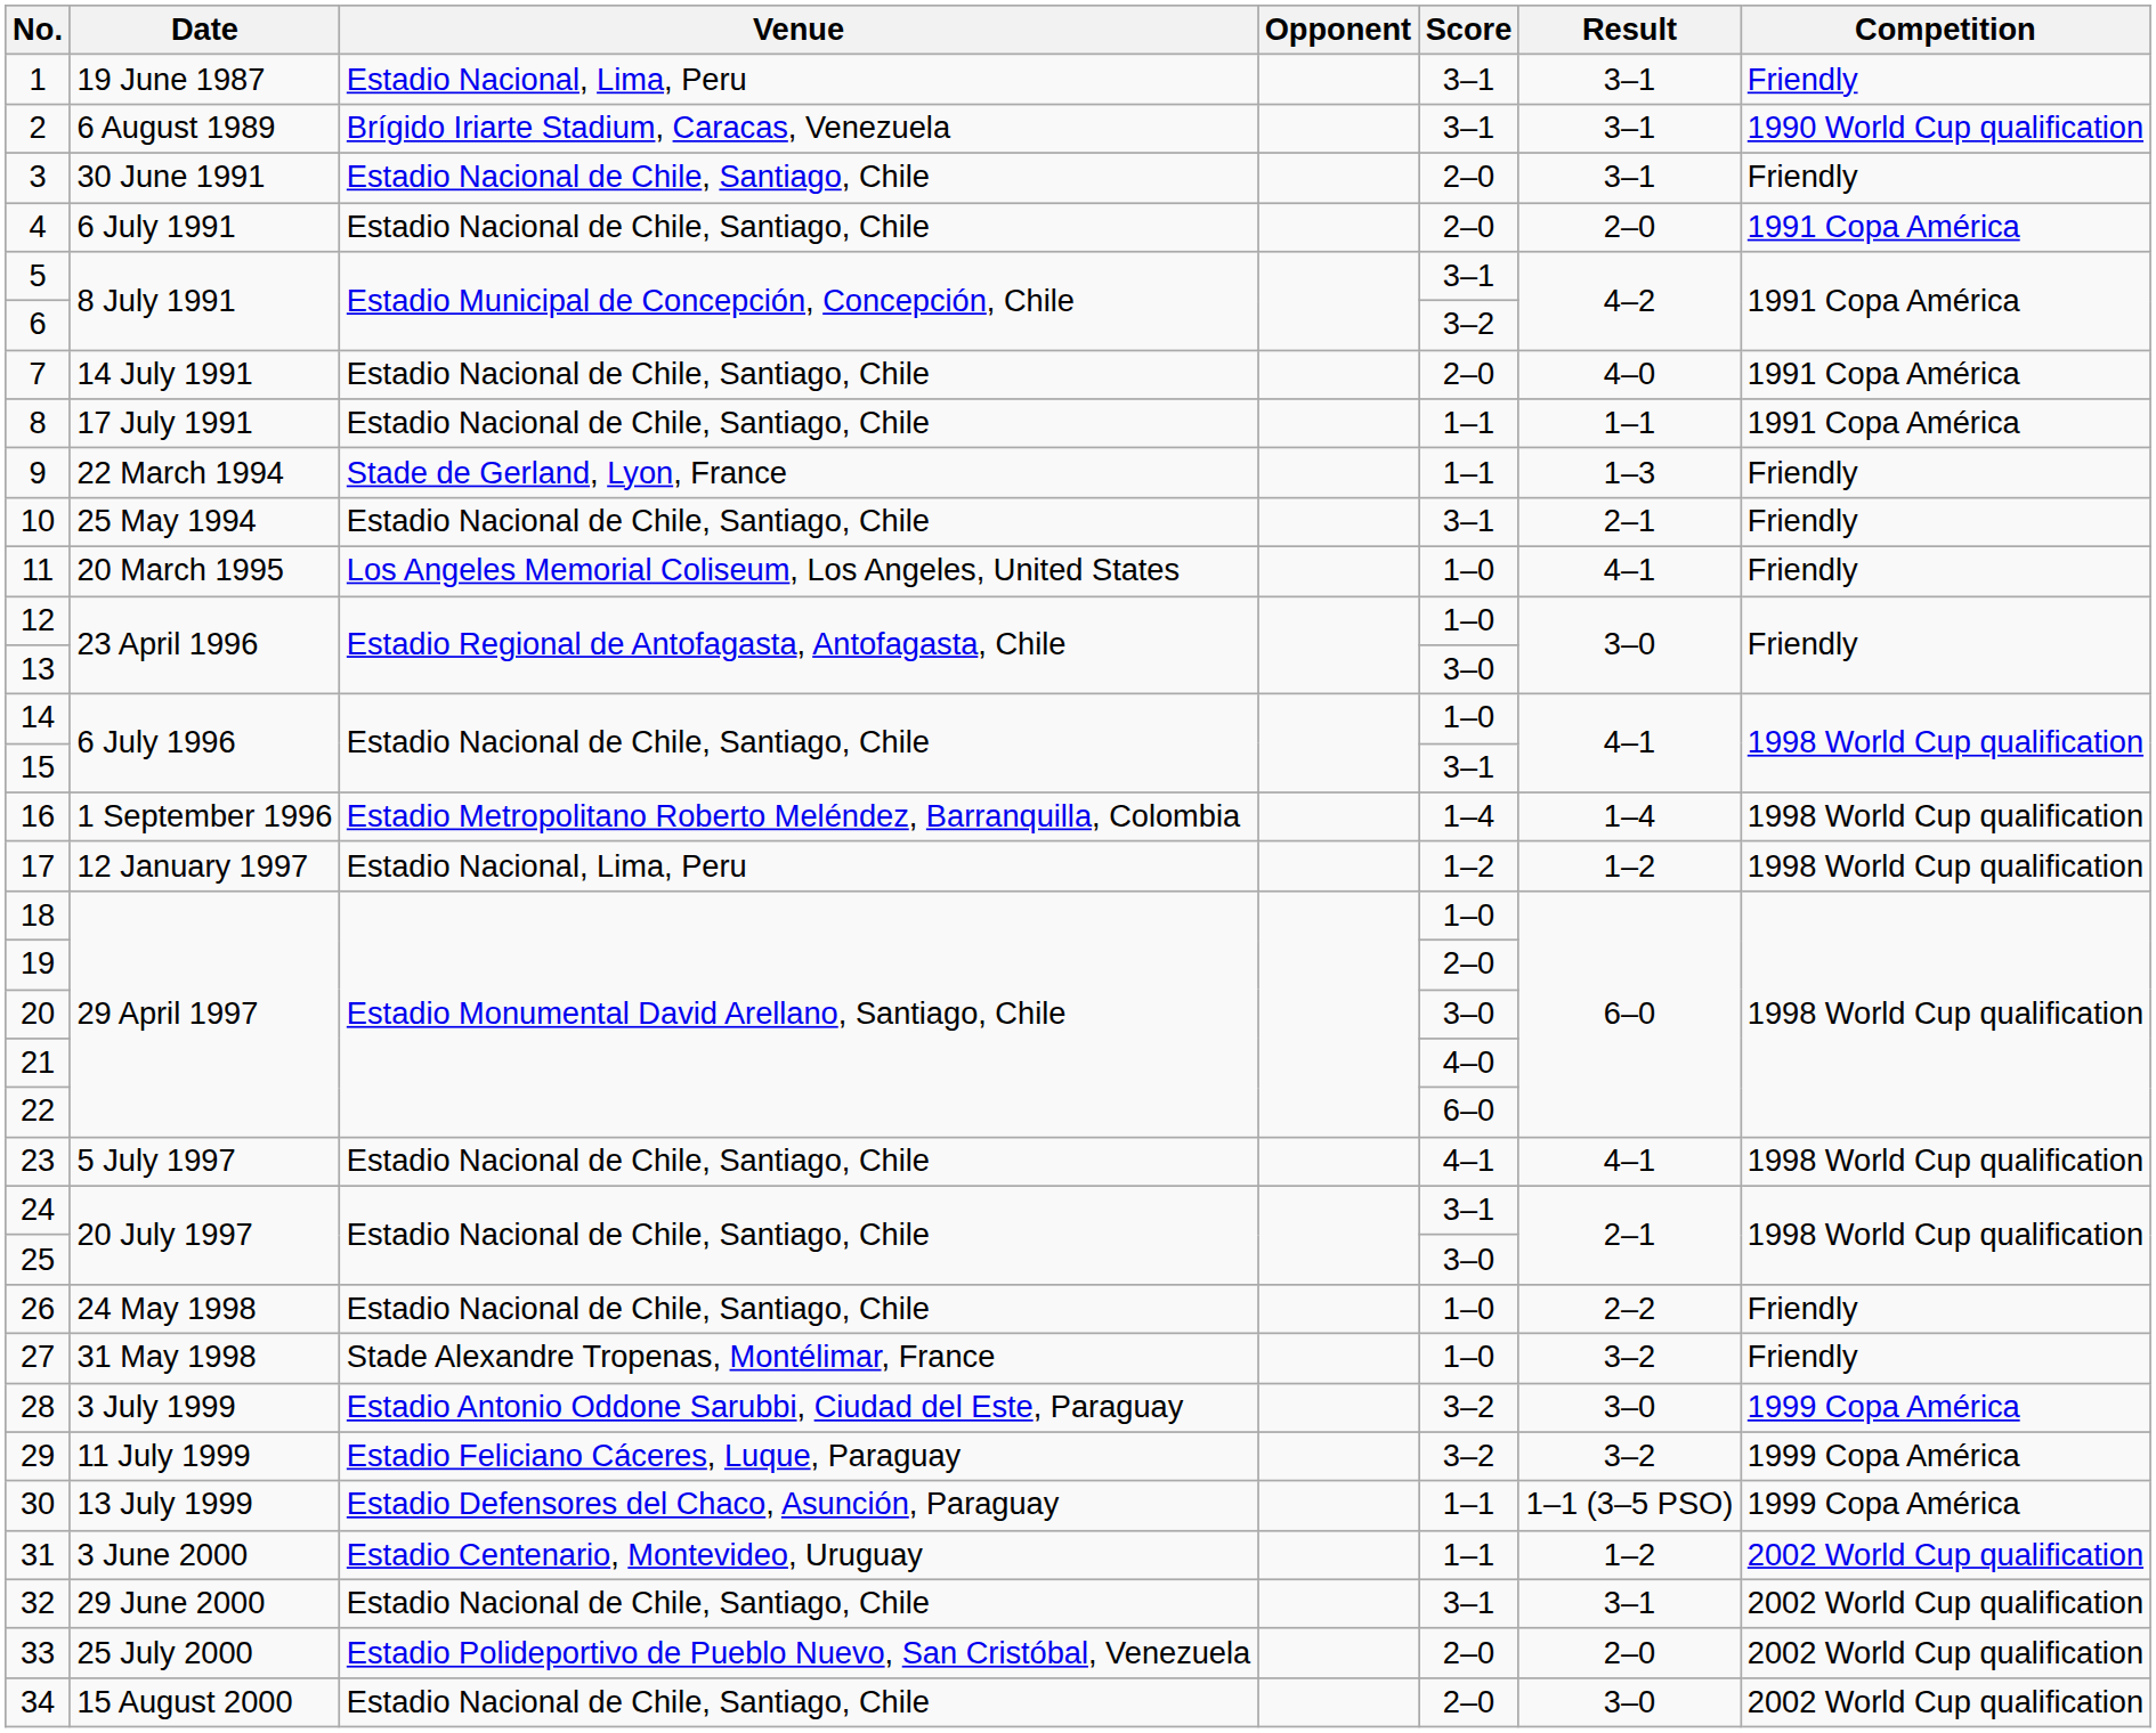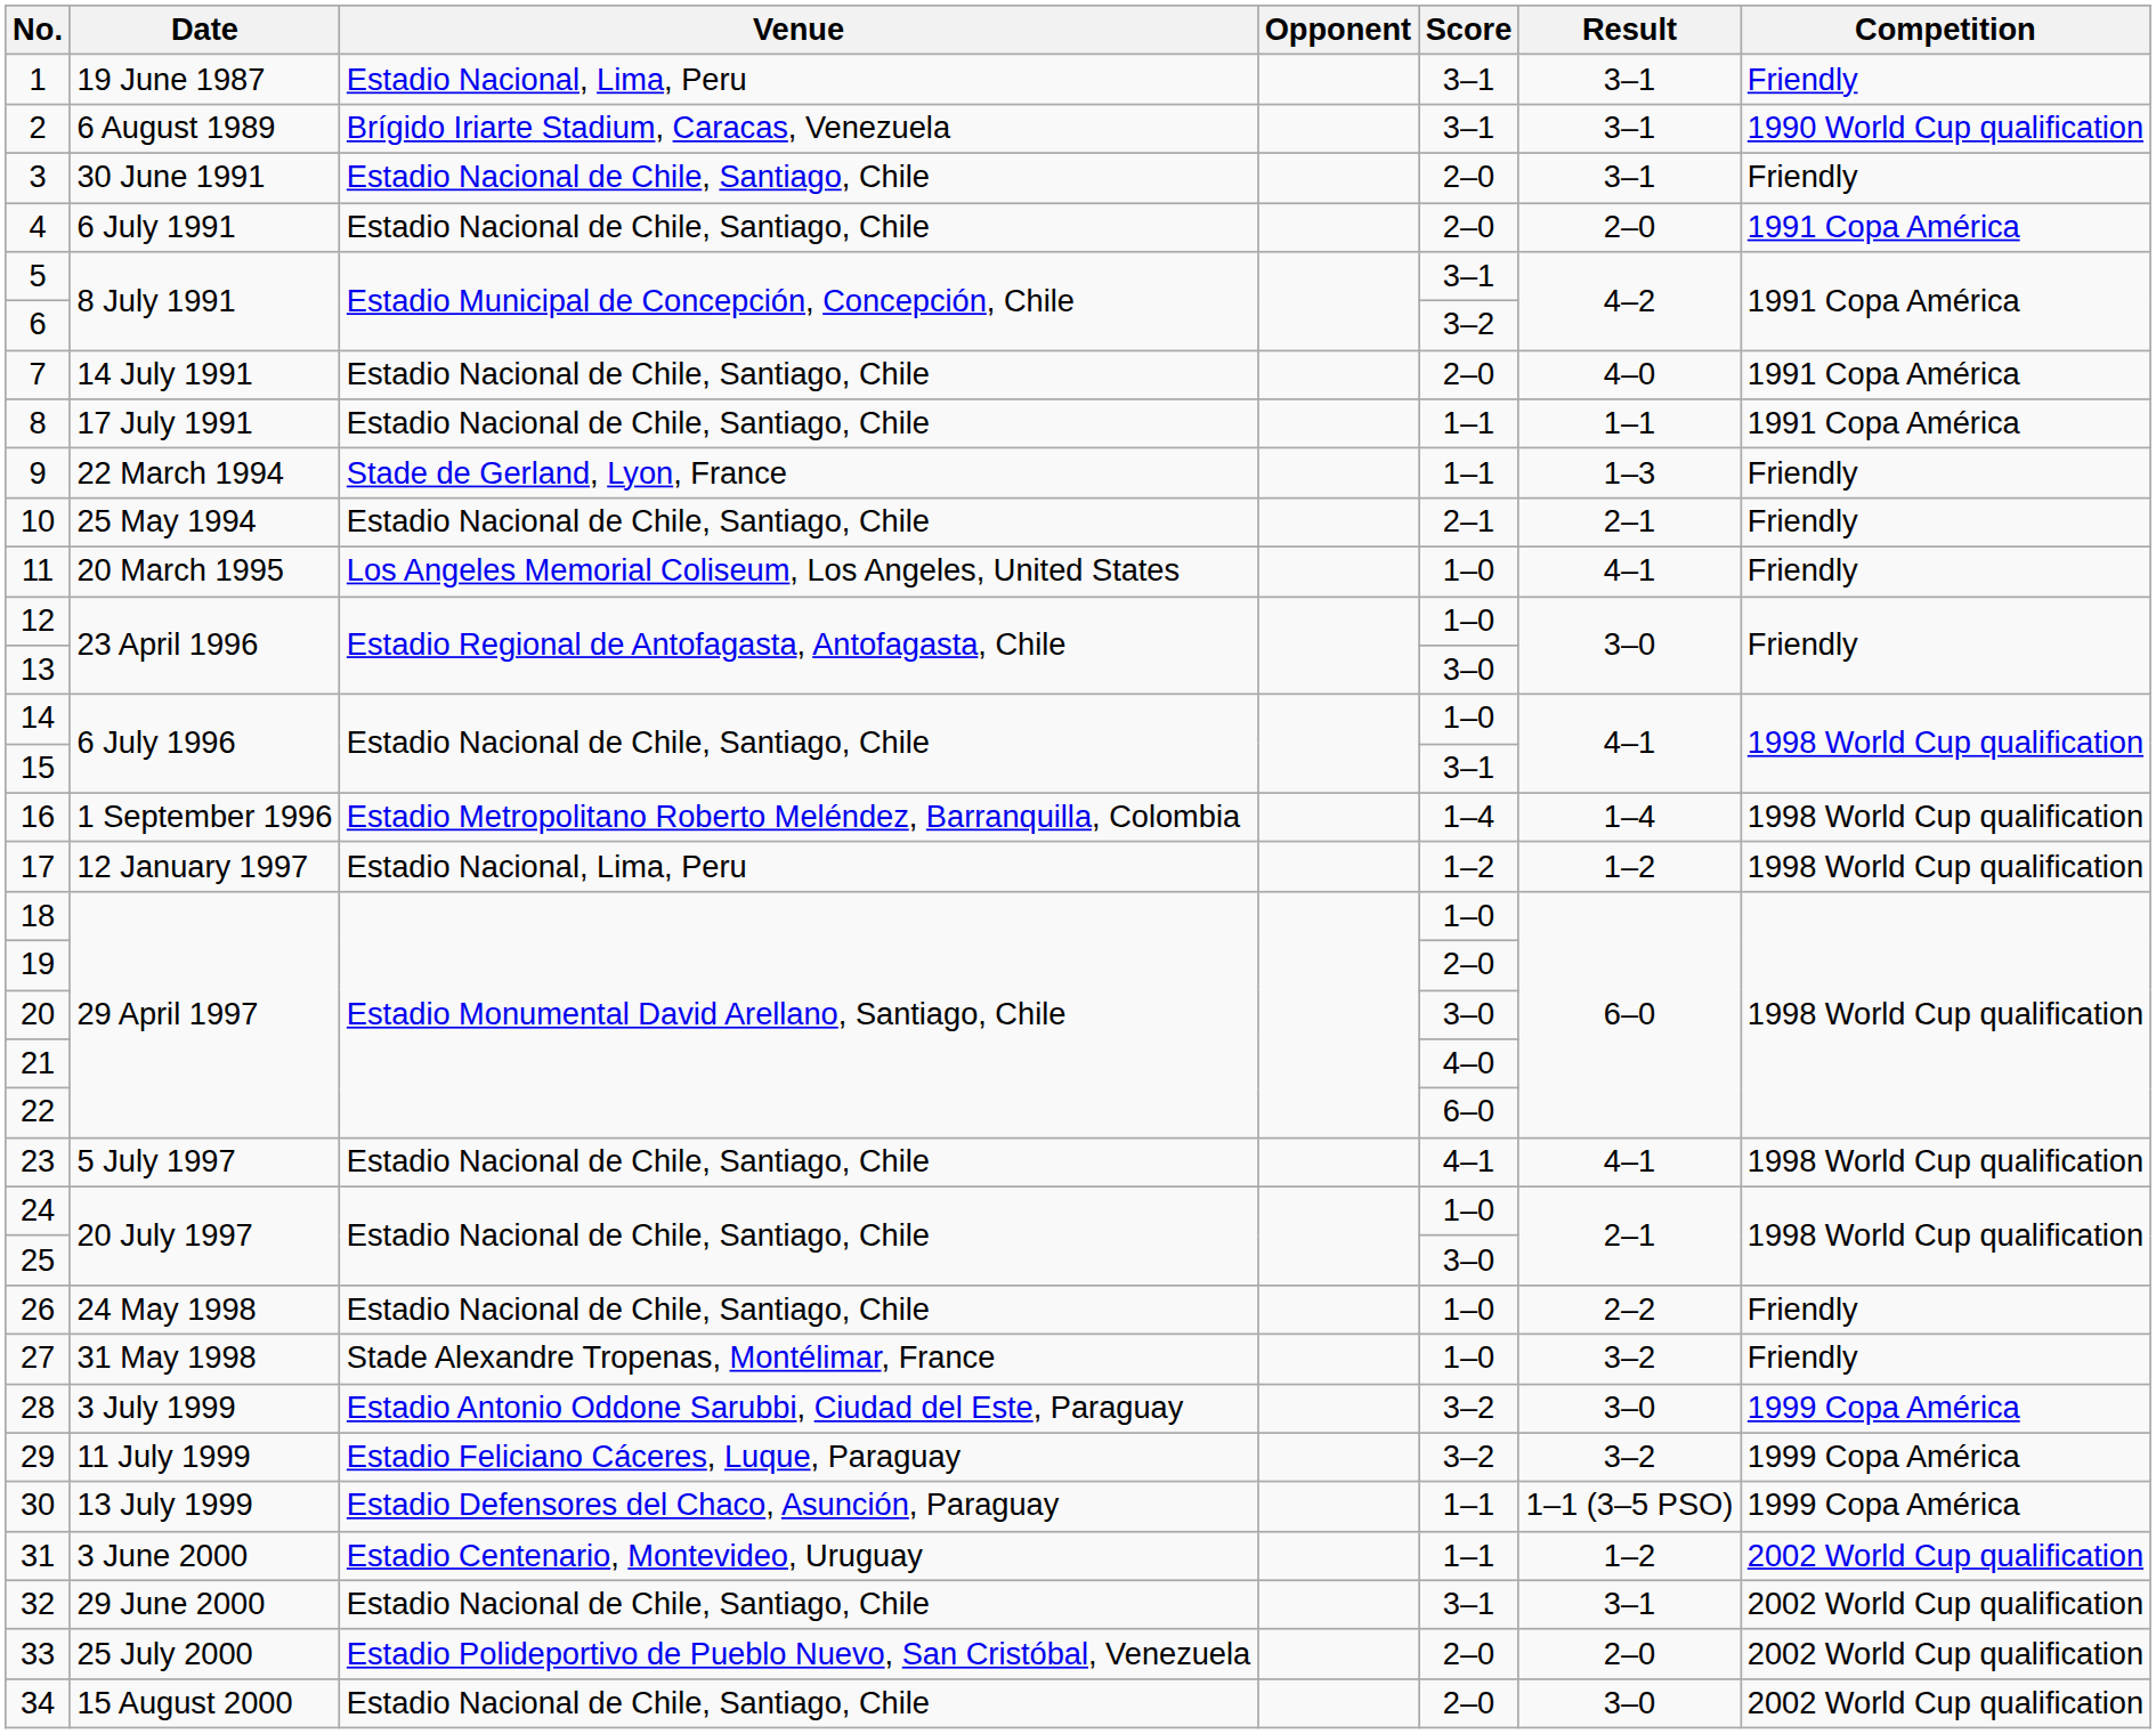10 | Score: 3–1 -> 2–1
24 | Score: 3–1 -> 1–0
